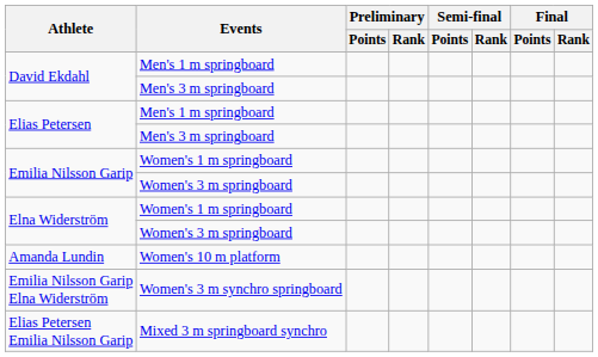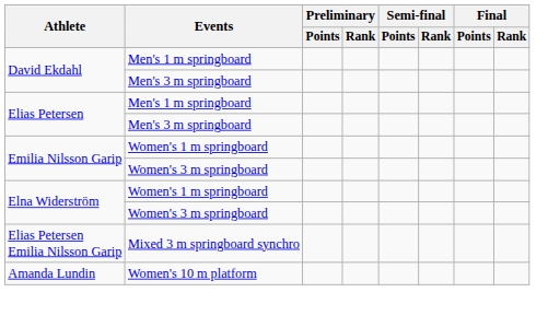rows swapped: Amanda Lundin <-> Elias Petersen Emilia Nilsson Garip
- row: Emilia Nilsson Garip Elna Widerström | Women's 3 m synchro springboard
